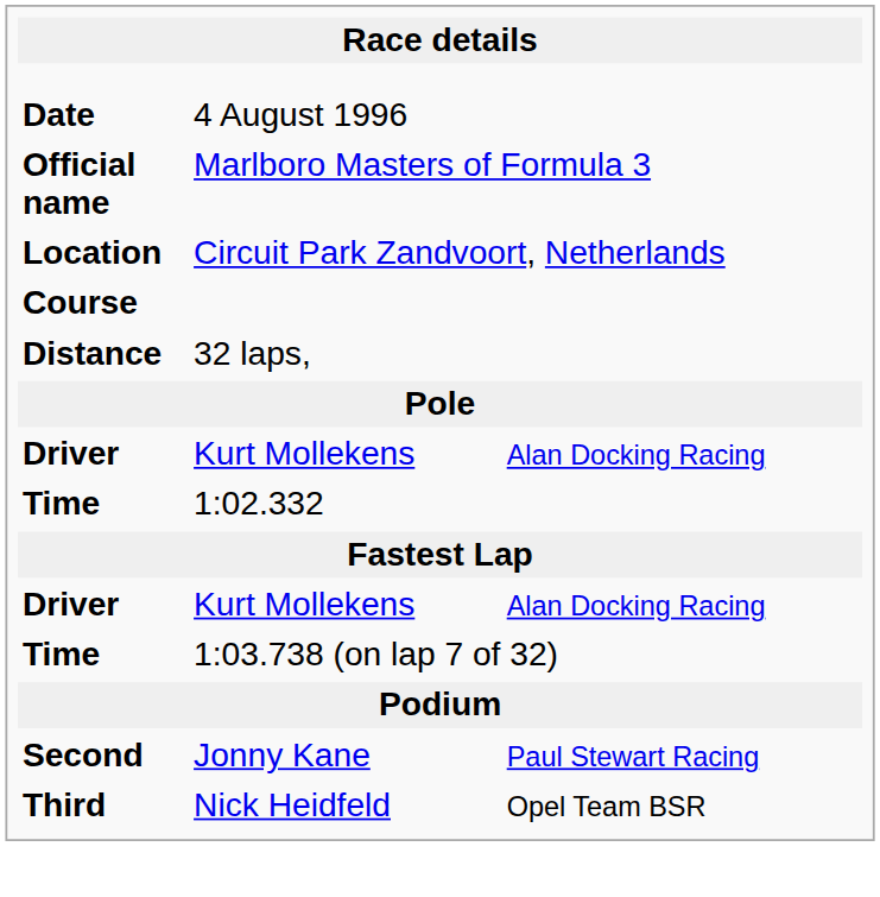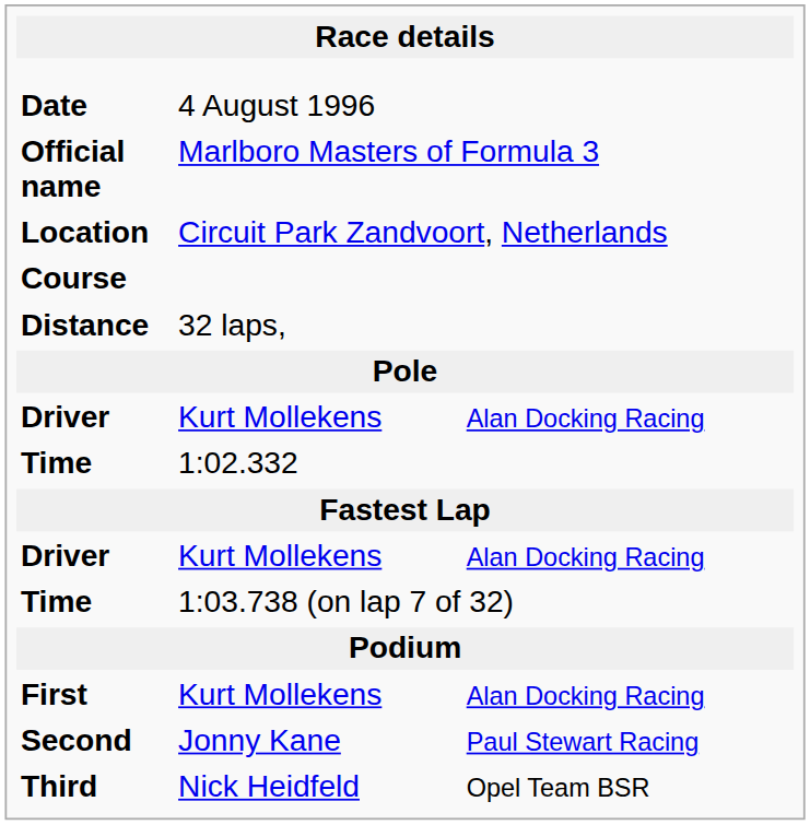+ row: First | Kurt Mollekens | Alan Docking Racing
